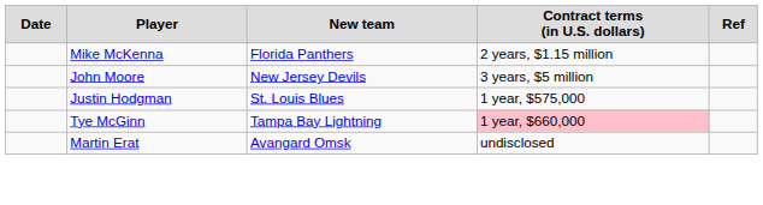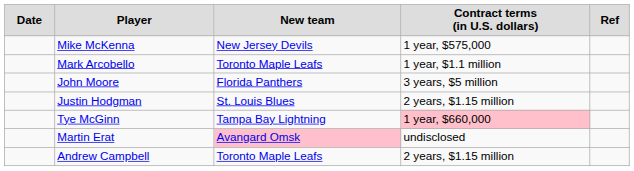Mike McKenna | column 3: Florida Panthers -> New Jersey Devils
Mike McKenna | column 4: 2 years, $1.15 million -> 1 year, $575,000
+ row: Mark Arcobello | Toronto Maple Leafs | 1 year, $1.1 million
John Moore | column 3: New Jersey Devils -> Florida Panthers
Justin Hodgman | column 4: 1 year, $575,000 -> 2 years, $1.15 million
Martin Erat | column 3: no background -> pink background
+ row: Andrew Campbell | Toronto Maple Leafs | 2 years, $1.15 million
